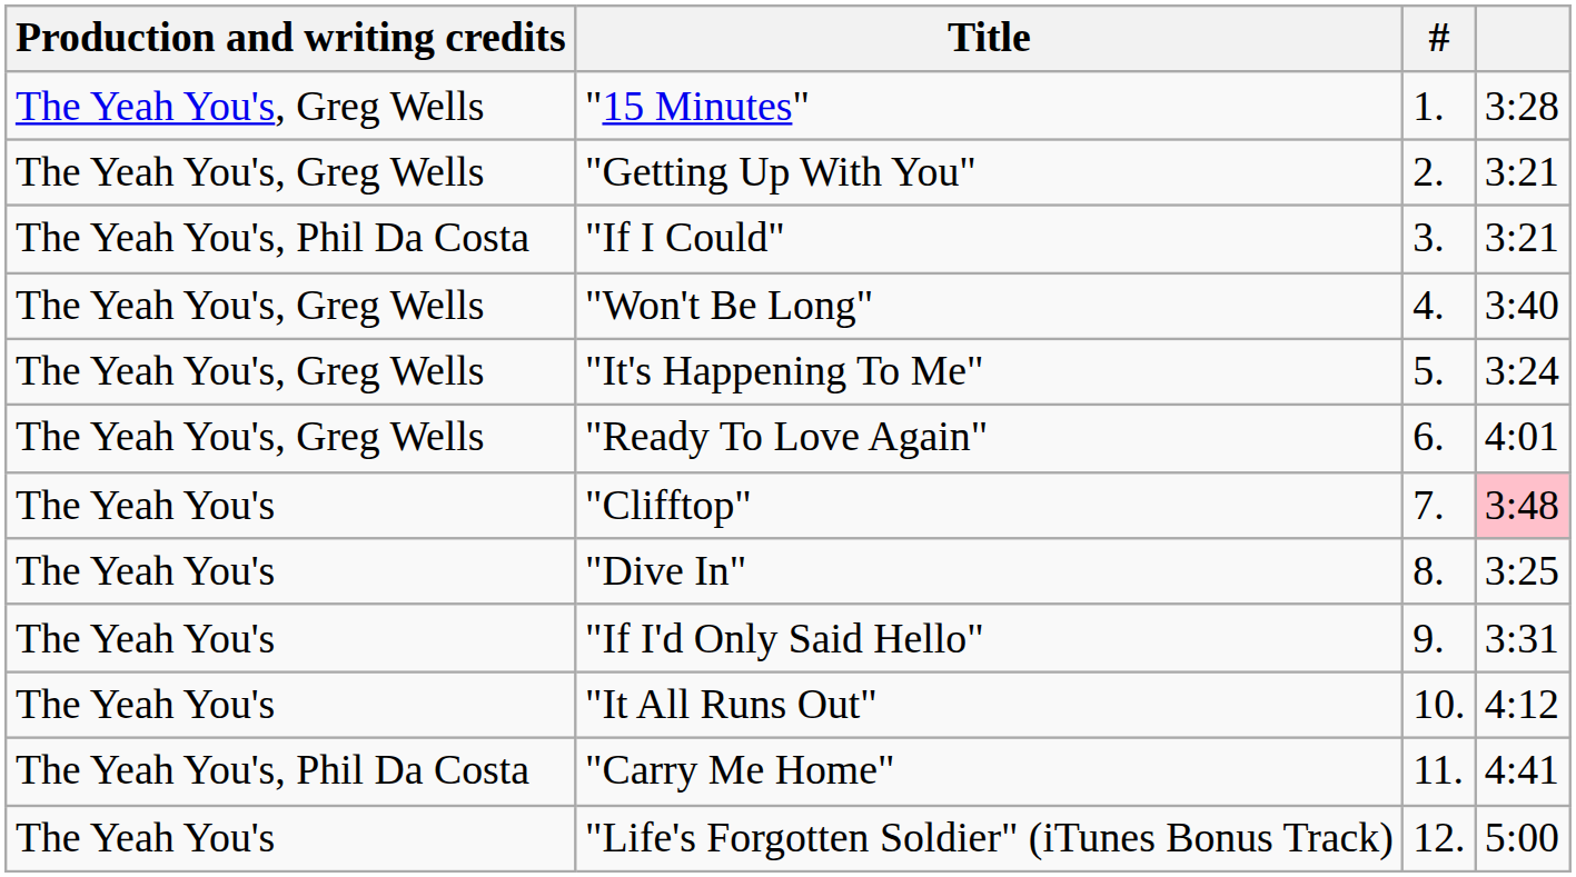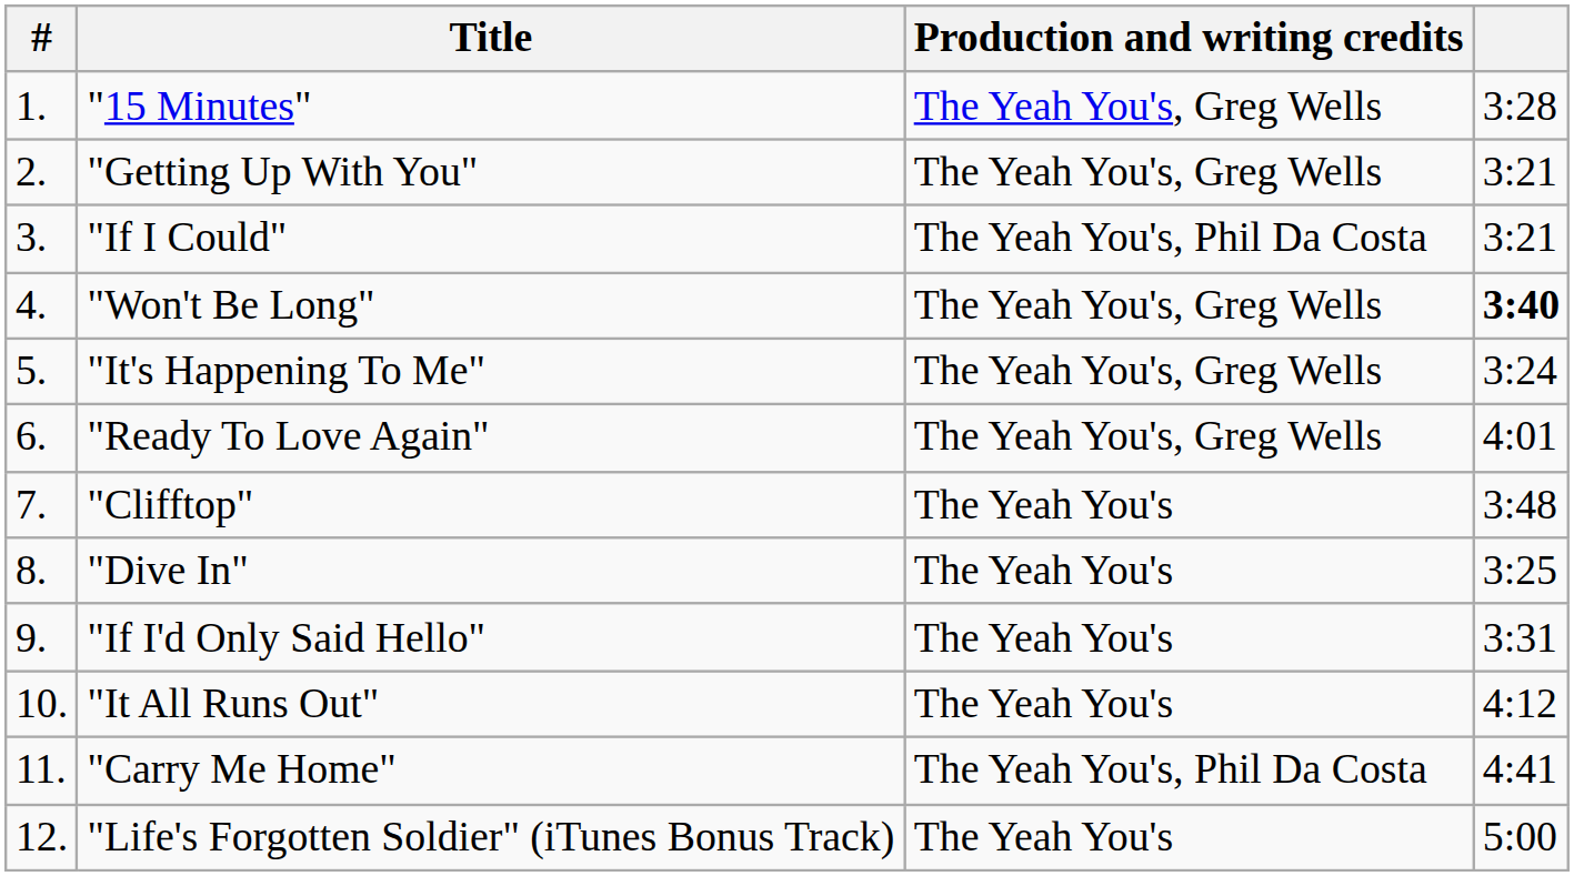columns swapped: # <-> Production and writing credits
"Won't Be Long" | column 4: normal -> bold
"Clifftop" | column 4: pink background -> no background
